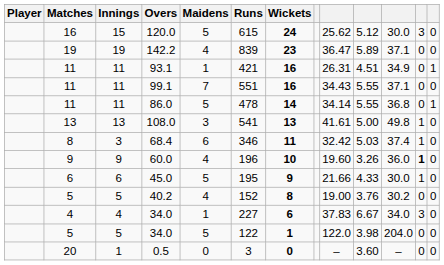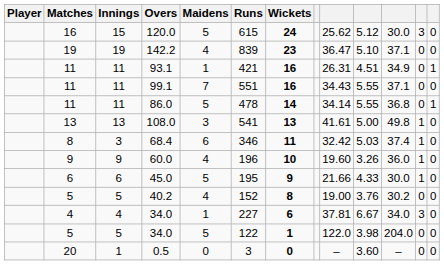142.2 | column 10: 5.89 -> 5.10
60.0 | column 12: bold -> normal
4 / 34.0 | column 9: 37.83 -> 37.81
